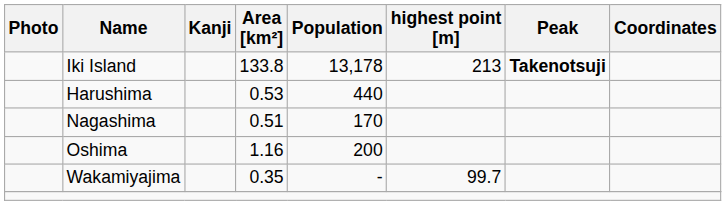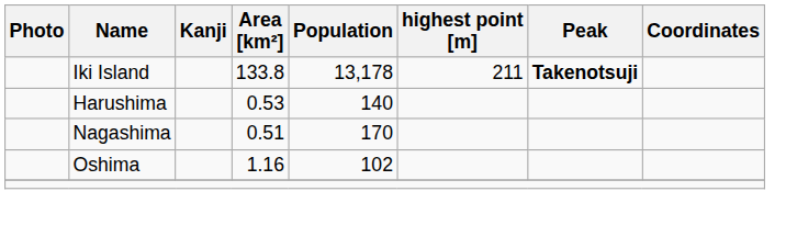Iki Island | highest point [m]: 213 -> 211
Harushima | Population: 440 -> 140
Oshima | Population: 200 -> 102
- row: Wakamiyajima | 0.35 | - | 99.7
